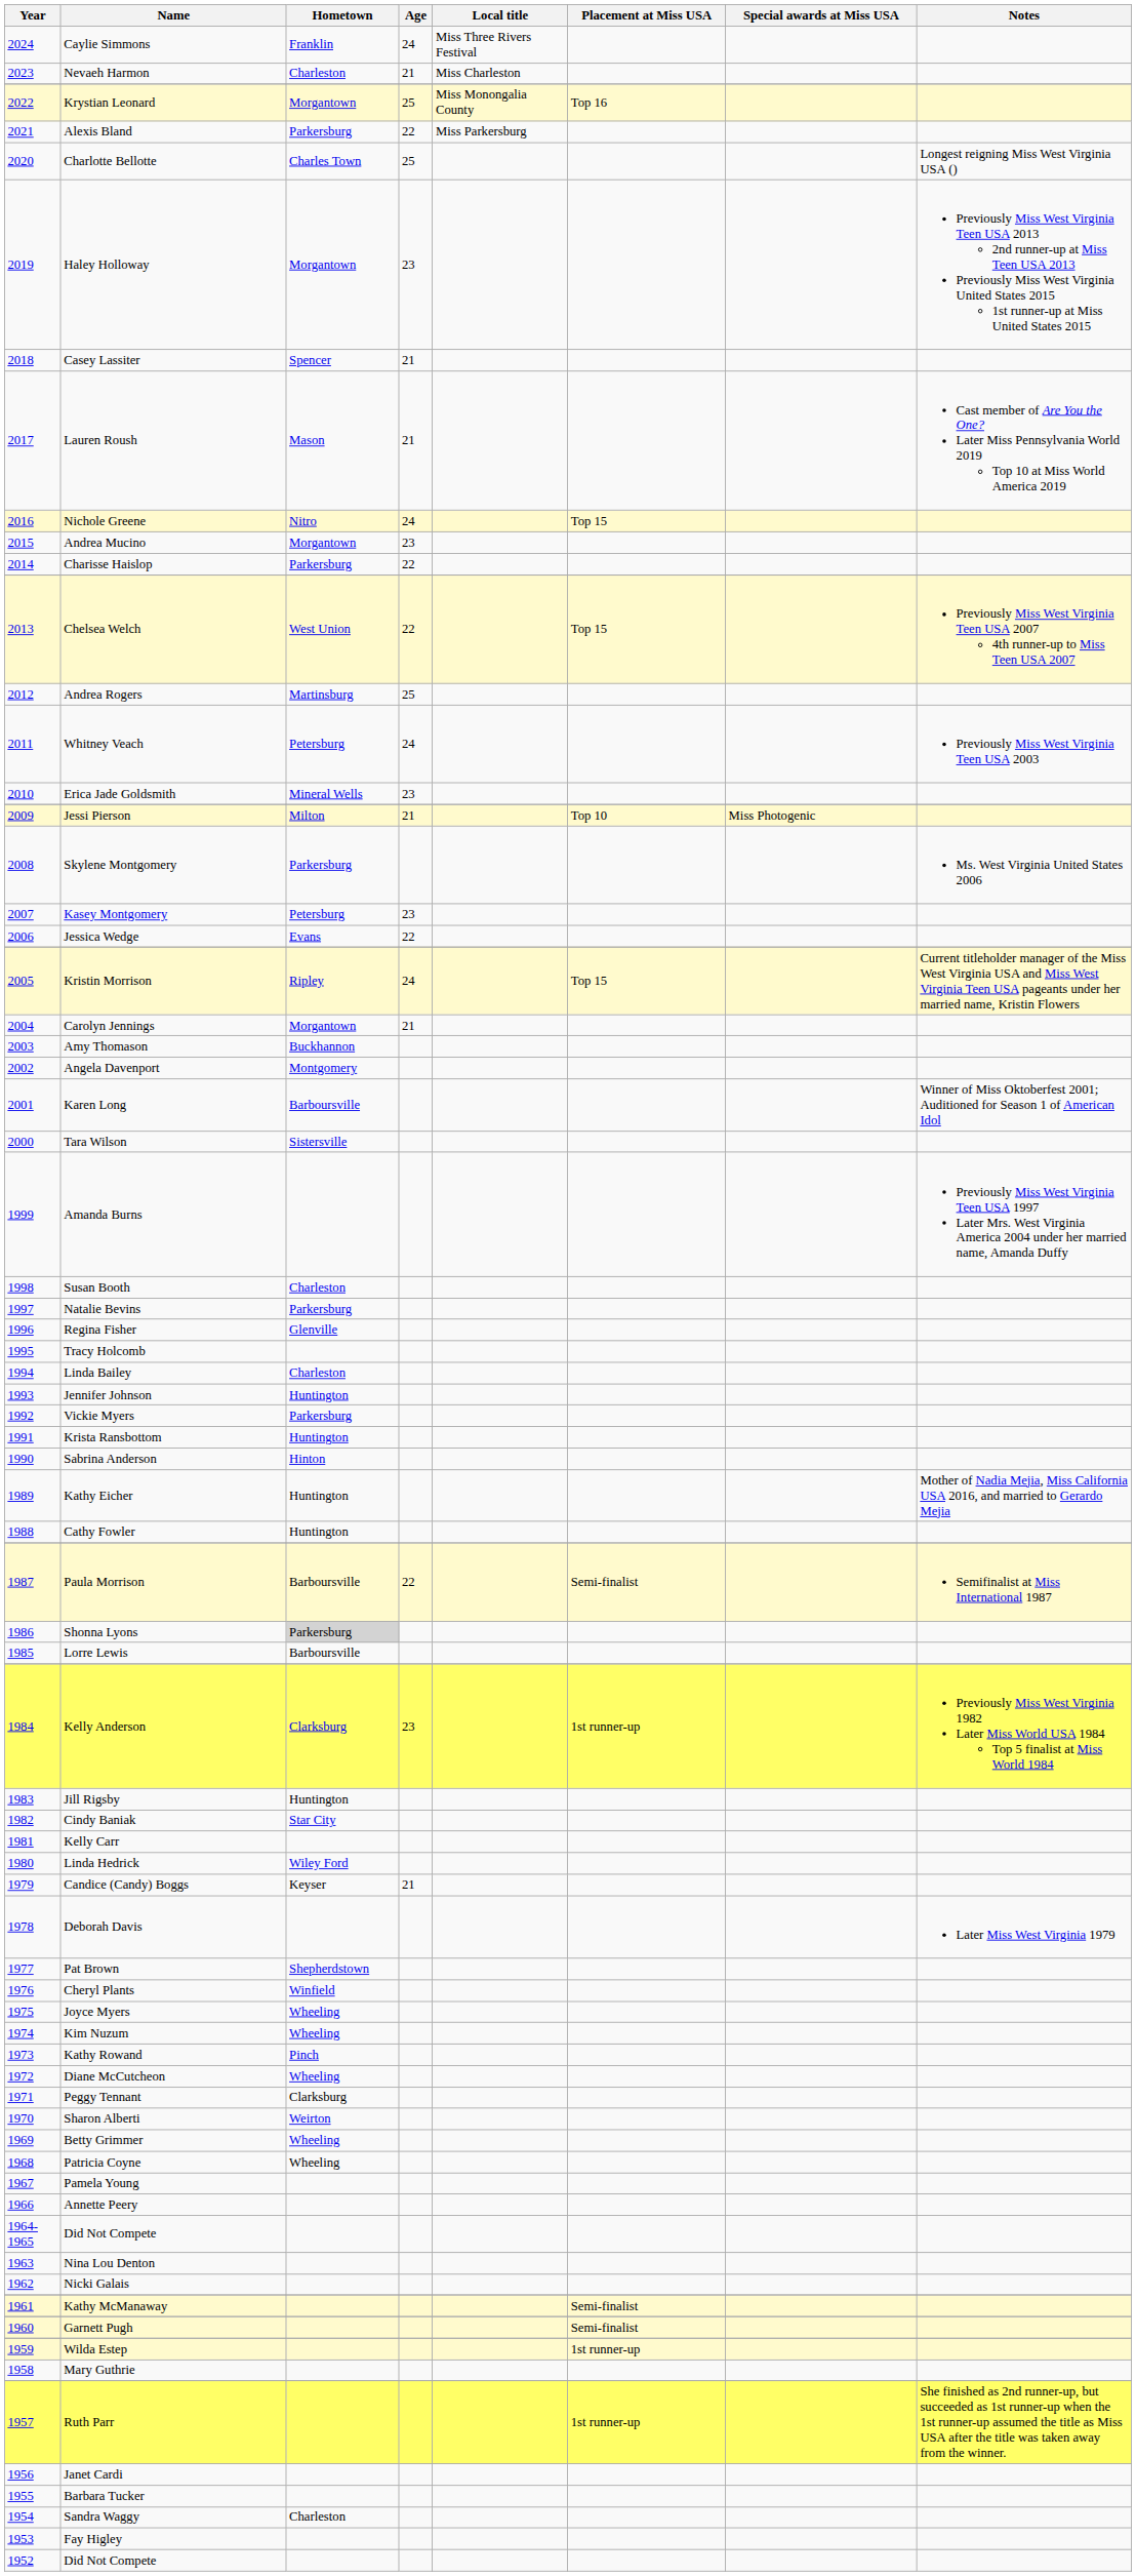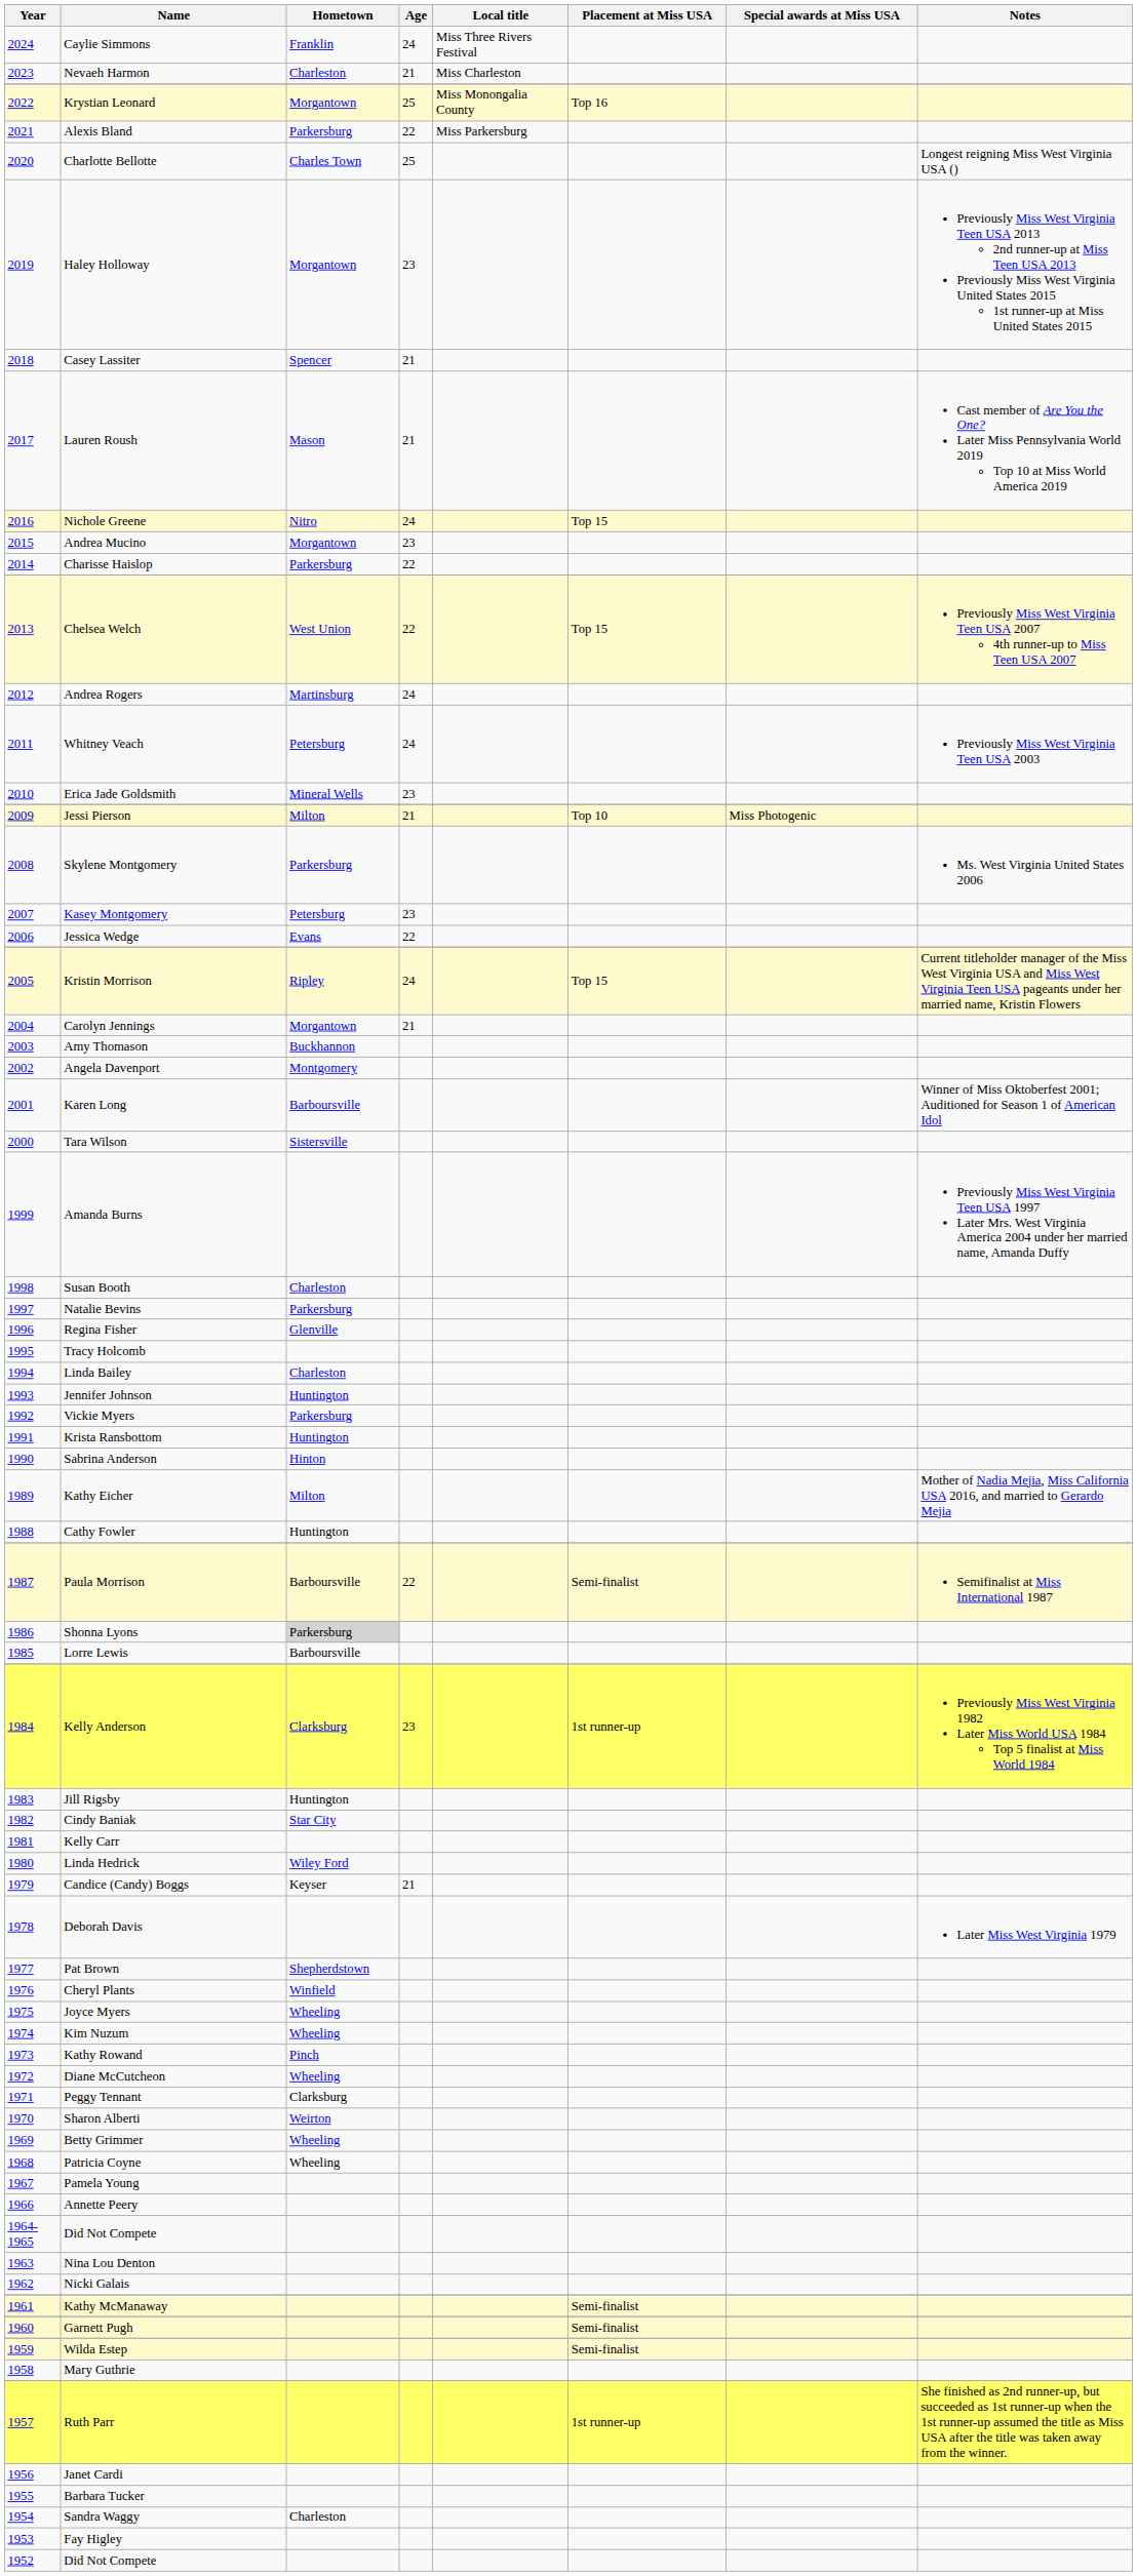Andrea Rogers | Age: 25 -> 24
Kathy Eicher | Hometown: Huntington -> Milton
Wilda Estep | Placement at Miss USA: 1st runner-up -> Semi-finalist
